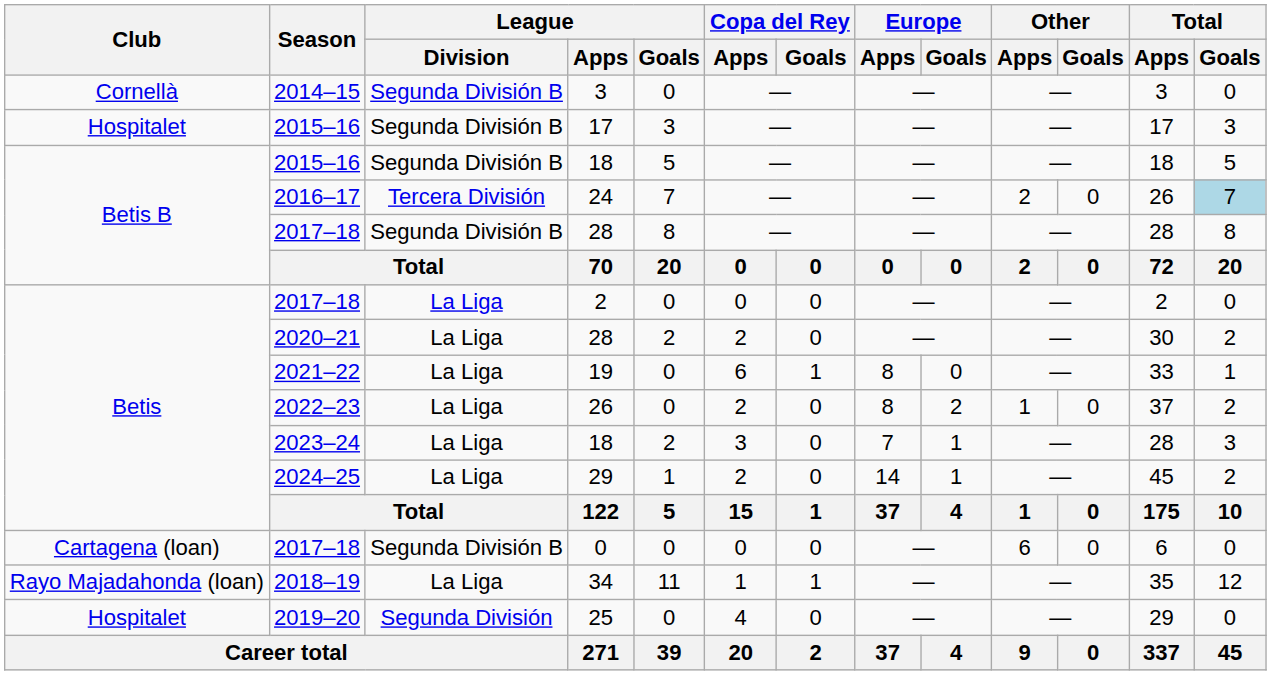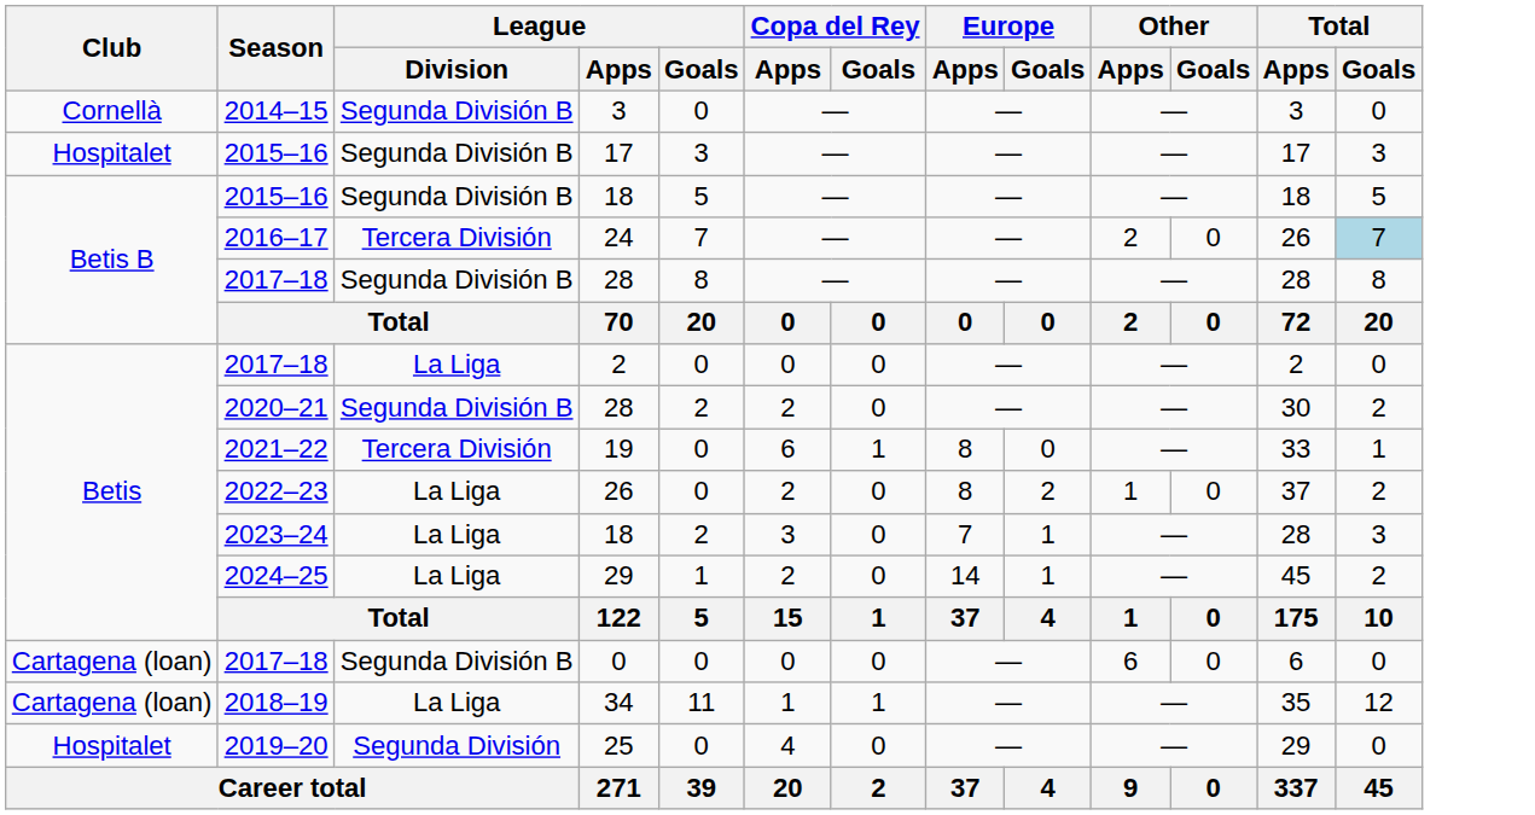2020–21 / 28 | League / Division: La Liga -> Segunda División B
19 | League / Division: La Liga -> Tercera División
34 | Club: Rayo Majadahonda (loan) -> Cartagena (loan)
